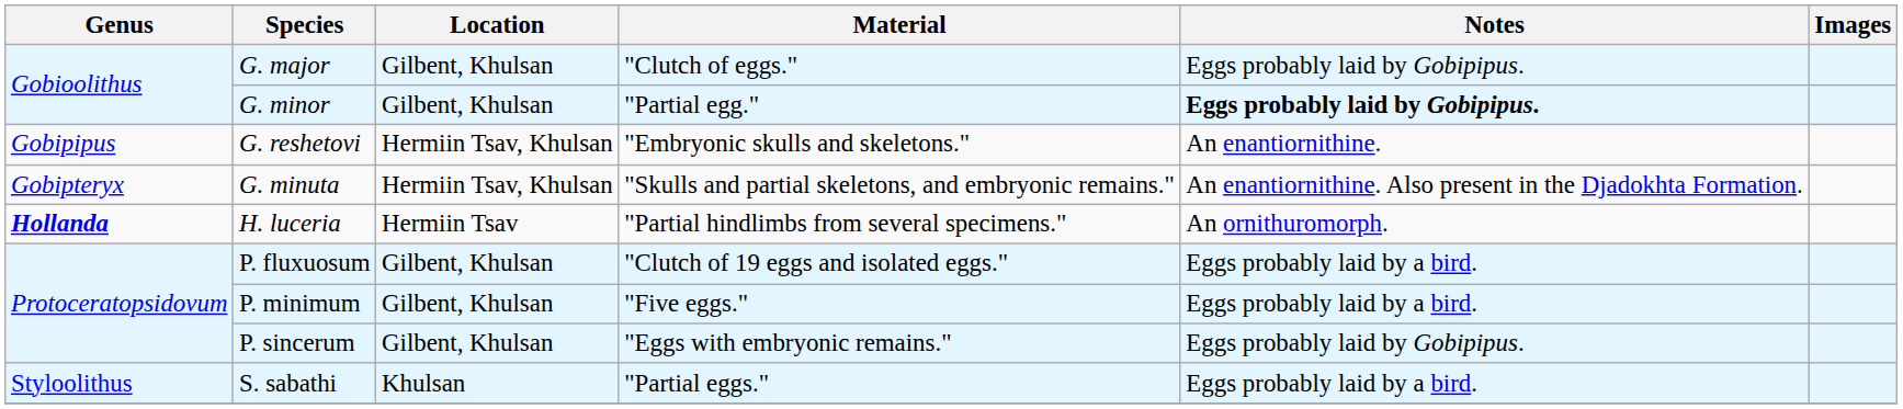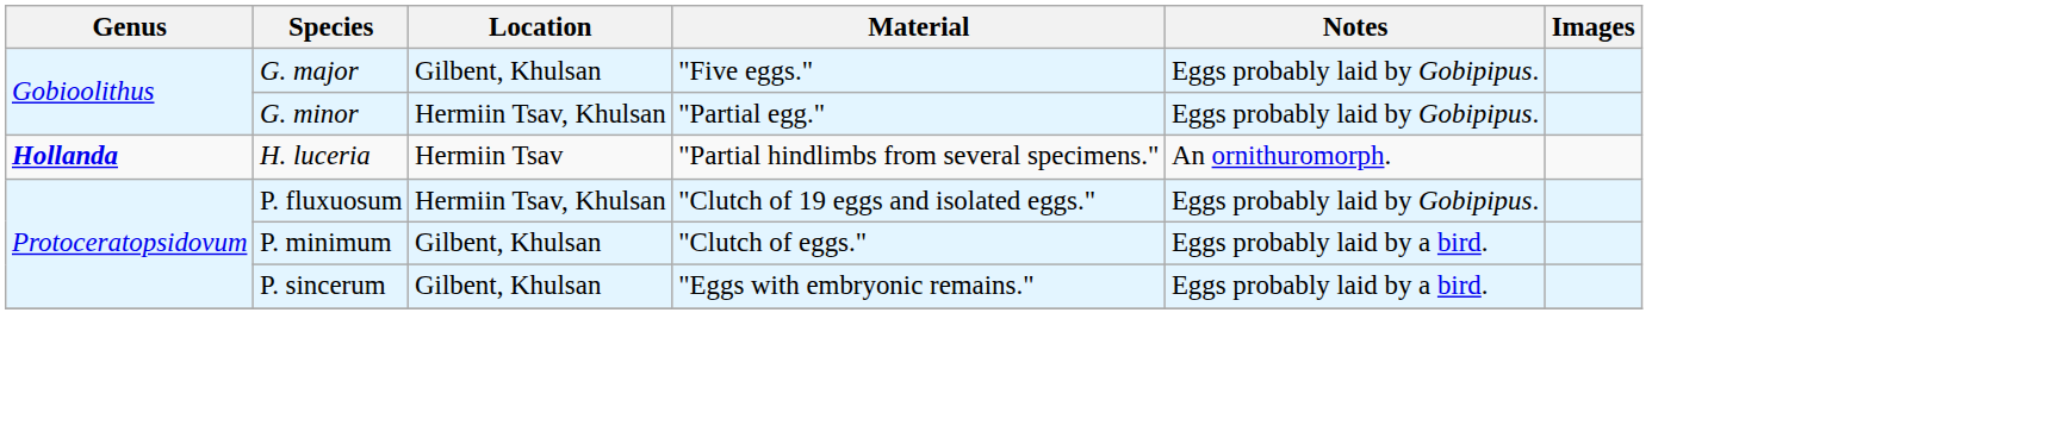G. major | Material: "Clutch of eggs." -> "Five eggs."
G. minor | Location: Gilbent, Khulsan -> Hermiin Tsav, Khulsan
G. minor | Notes: bold -> normal
- row: Gobipipus | G. reshetovi | Hermiin Tsav, Khulsan | "Embryonic skulls and skeletons." | An enantiornithine.
- row: Gobipteryx | G. minuta | Hermiin Tsav, Khulsan | "Skulls and partial skeletons, and embryonic remains." | An enantiornithine. Also present in the Djadokhta Formation.
P. fluxuosum | Location: Gilbent, Khulsan -> Hermiin Tsav, Khulsan
P. fluxuosum | Notes: Eggs probably laid by a bird. -> Eggs probably laid by Gobipipus.
P. minimum | Material: "Five eggs." -> "Clutch of eggs."
P. sincerum | Notes: Eggs probably laid by Gobipipus. -> Eggs probably laid by a bird.
- row: Styloolithus | S. sabathi | Khulsan | "Partial eggs." | Eggs probably laid by a bird.
